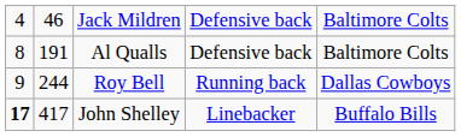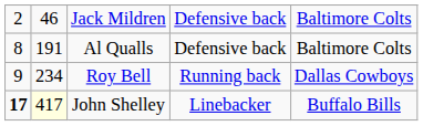Jack Mildren | column 1: 4 -> 2
Roy Bell | column 2: 244 -> 234
John Shelley | column 2: no background -> lightyellow background
